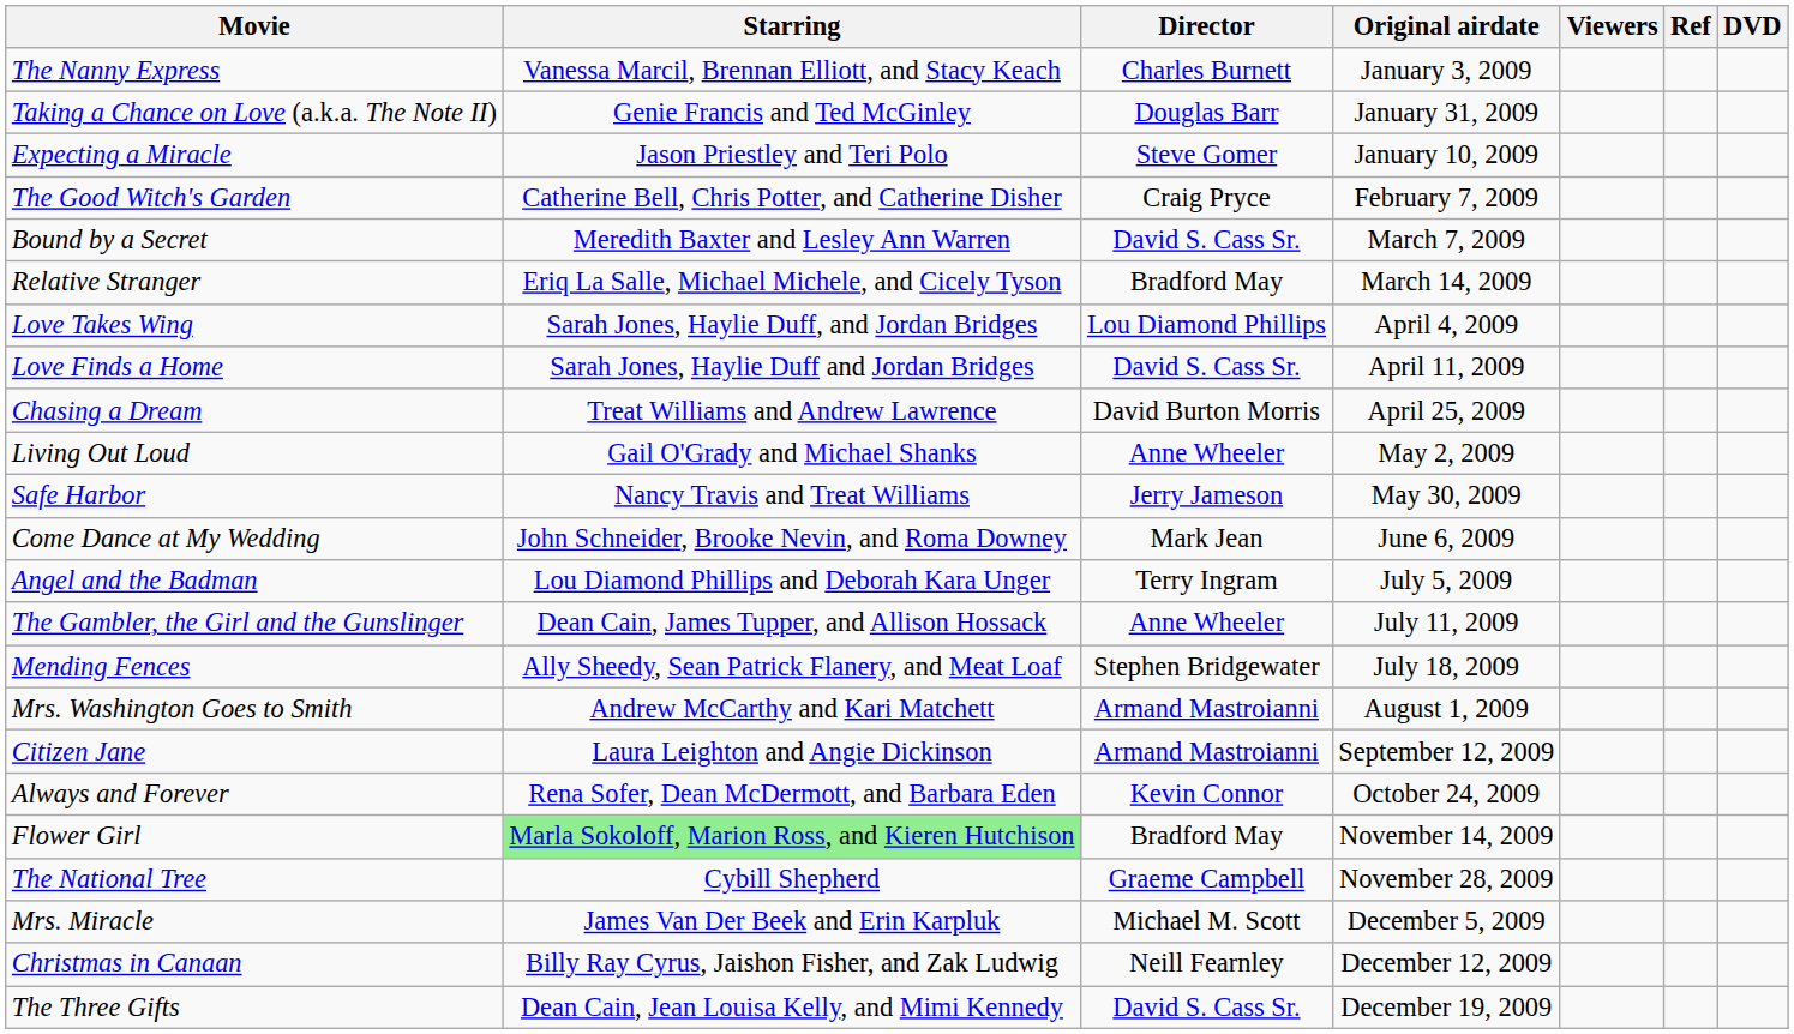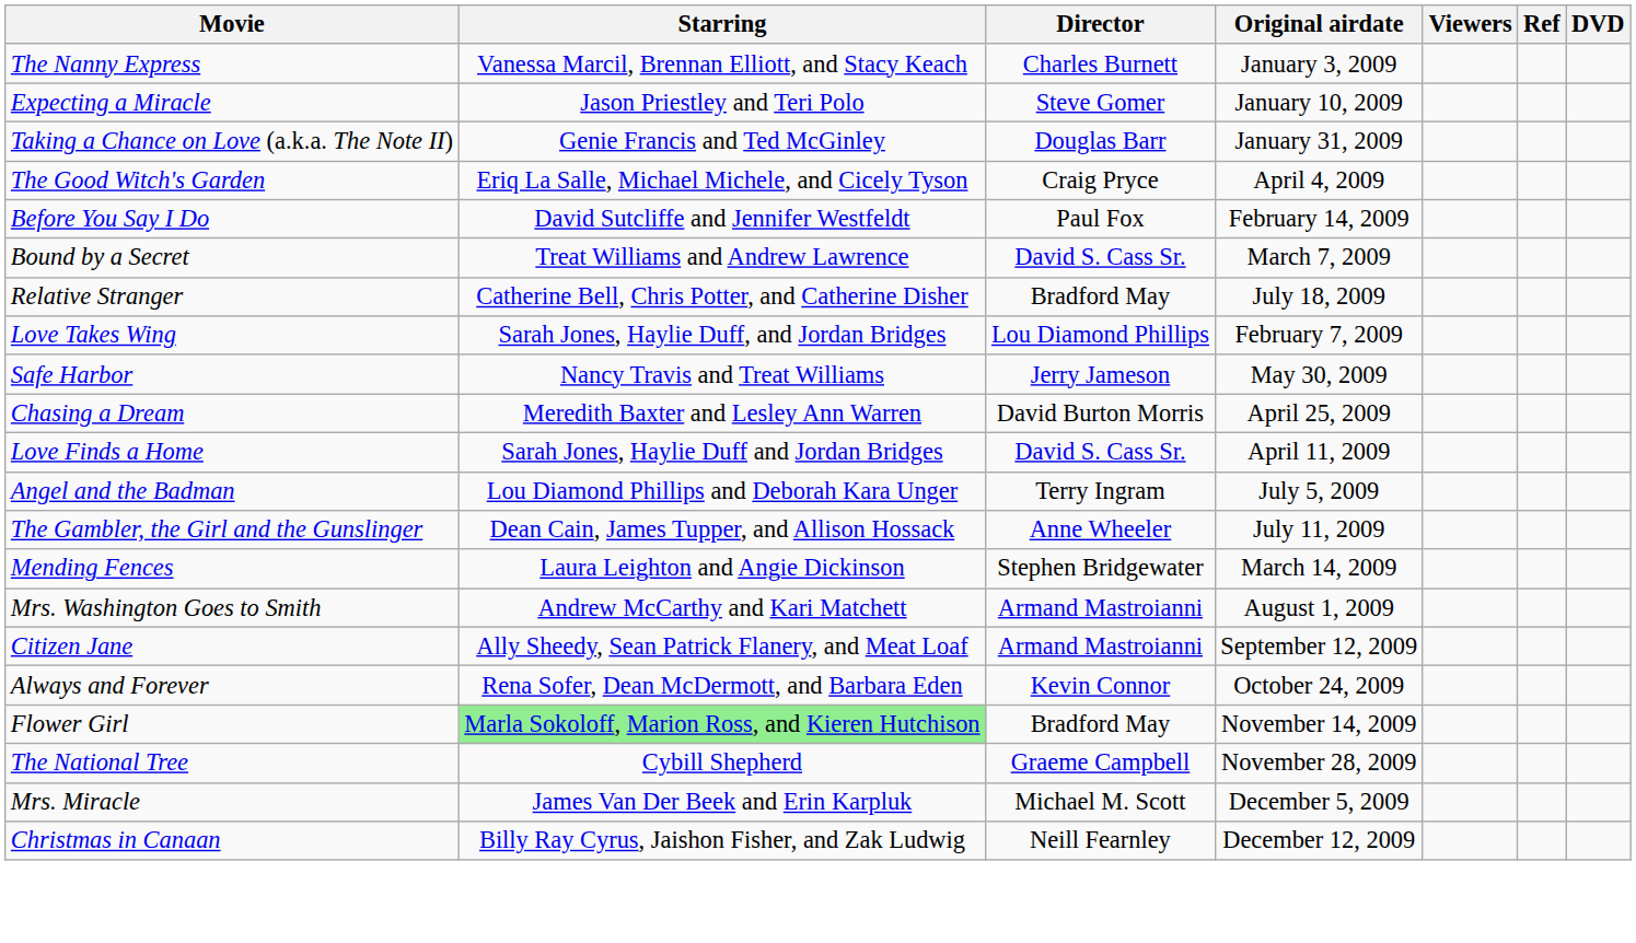rows swapped: Expecting a Miracle <-> Taking a Chance on Love (a.k.a. The Note II)
The Good Witch's Garden | Starring: Catherine Bell, Chris Potter, and Catherine Disher -> Eriq La Salle, Michael Michele, and Cicely Tyson
The Good Witch's Garden | Original airdate: February 7, 2009 -> April 4, 2009
+ row: Before You Say I Do | David Sutcliffe and Jennifer Westfeldt | Paul Fox | February 14, 2009
Bound by a Secret | Starring: Meredith Baxter and Lesley Ann Warren -> Treat Williams and Andrew Lawrence
Relative Stranger | Starring: Eriq La Salle, Michael Michele, and Cicely Tyson -> Catherine Bell, Chris Potter, and Catherine Disher
Relative Stranger | Original airdate: March 14, 2009 -> July 18, 2009
Love Takes Wing | Original airdate: April 4, 2009 -> February 7, 2009
rows swapped: Love Finds a Home <-> Safe Harbor
Chasing a Dream | Starring: Treat Williams and Andrew Lawrence -> Meredith Baxter and Lesley Ann Warren
- row: Living Out Loud | Gail O'Grady and Michael Shanks | Anne Wheeler | May 2, 2009
- row: Come Dance at My Wedding | John Schneider, Brooke Nevin, and Roma Downey | Mark Jean | June 6, 2009
Mending Fences | Starring: Ally Sheedy, Sean Patrick Flanery, and Meat Loaf -> Laura Leighton and Angie Dickinson
Mending Fences | Original airdate: July 18, 2009 -> March 14, 2009
Citizen Jane | Starring: Laura Leighton and Angie Dickinson -> Ally Sheedy, Sean Patrick Flanery, and Meat Loaf
- row: The Three Gifts | Dean Cain, Jean Louisa Kelly, and Mimi Kennedy | David S. Cass Sr. | December 19, 2009
